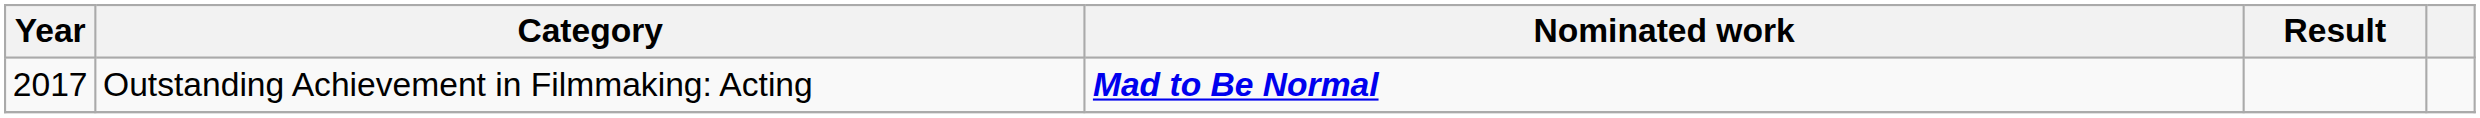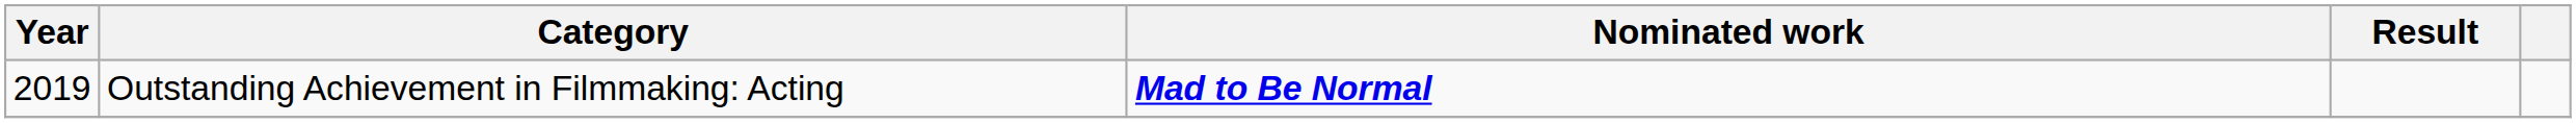Outstanding Achievement in Filmmaking: Acting | Year: 2017 -> 2019
